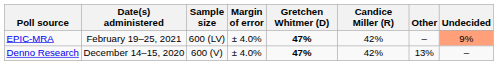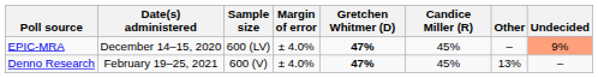EPIC-MRA | Date(s) administered: February 19–25, 2021 -> December 14–15, 2020
EPIC-MRA | Candice Miller (R): 42% -> 45%
Denno Research | Date(s) administered: December 14–15, 2020 -> February 19–25, 2021
Denno Research | Candice Miller (R): 42% -> 45%
